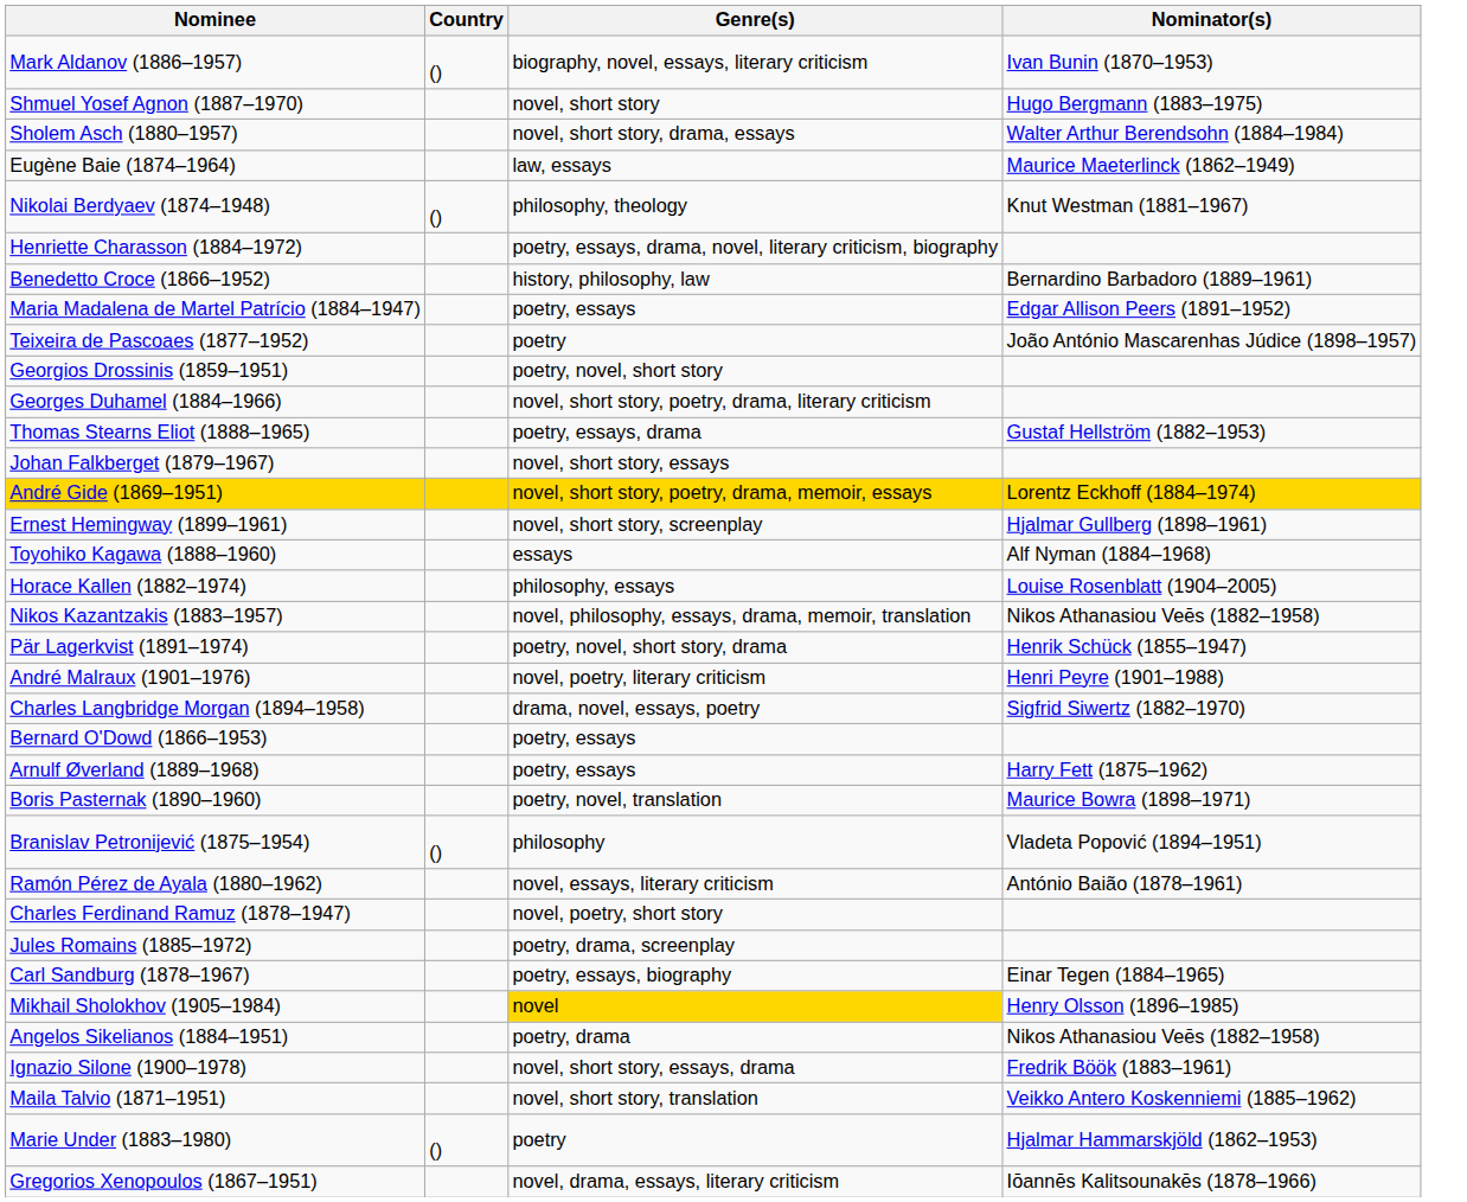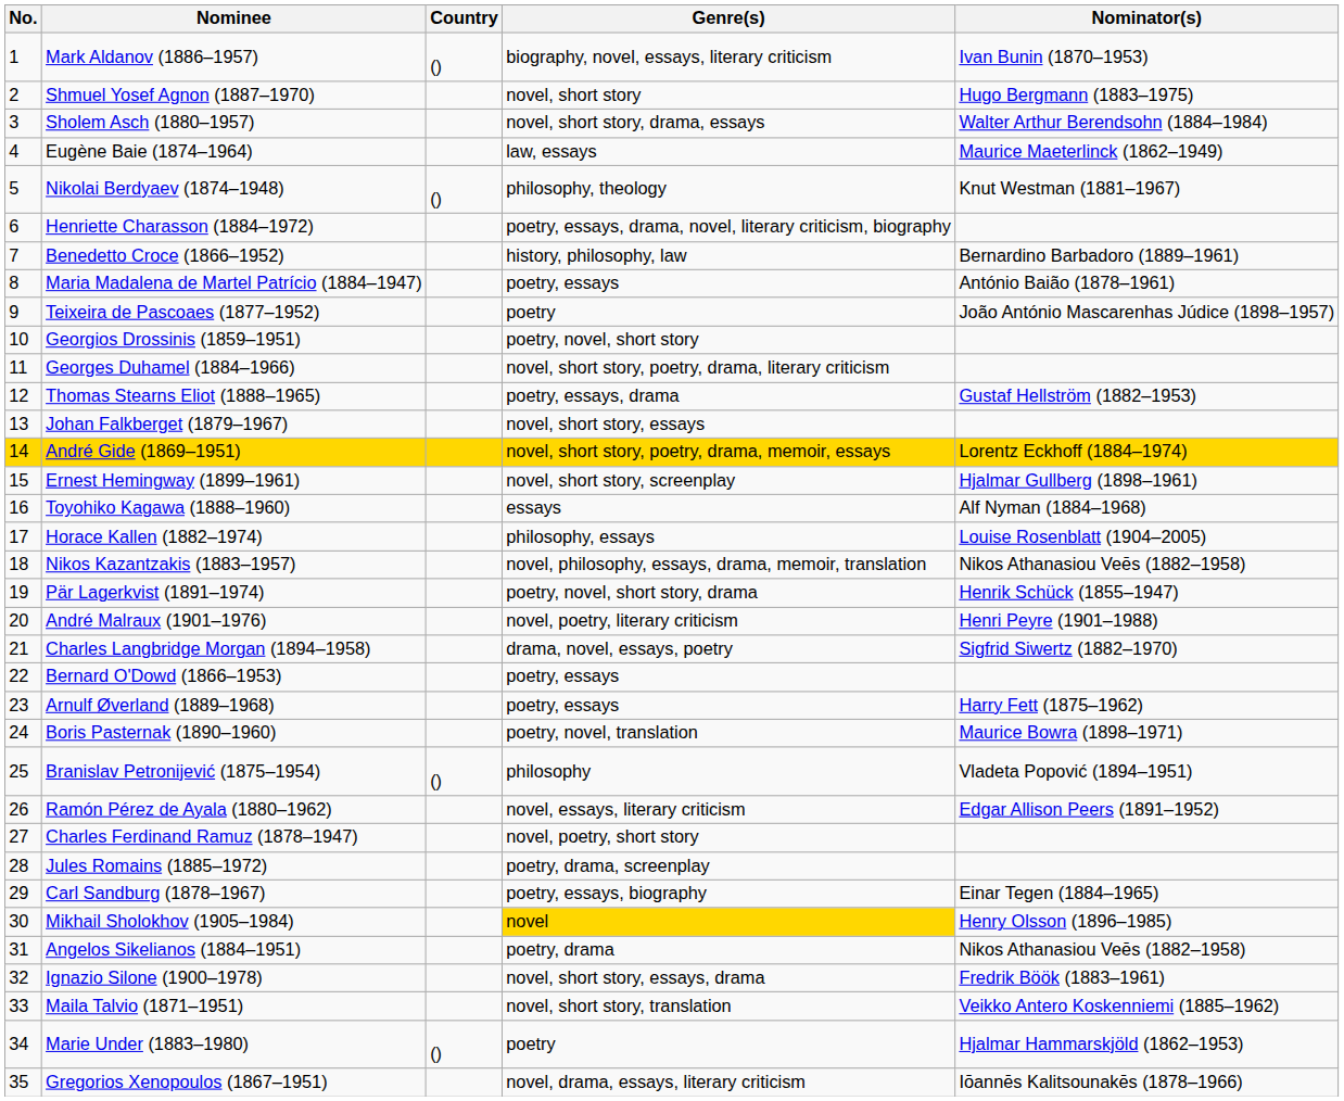+ column: No. | 1 | 2 | 3 | 4 | 5 | 6 | 7 | 8 | 9 | 10 | 11 | 12 | 13 | 14 | 15 | 16 | 17 | 18 | 19 | 20 | 21 | 22 | 23 | 24 | 25 | 26 | 27 | 28 | 29 | 30 | 31 | 32 | 33 | 34 | 35
Maria Madalena de Martel Patrício (1884–1947) | Nominator(s): Edgar Allison Peers (1891–1952) -> António Baião (1878–1961)
Ramón Pérez de Ayala (1880–1962) | Nominator(s): António Baião (1878–1961) -> Edgar Allison Peers (1891–1952)
